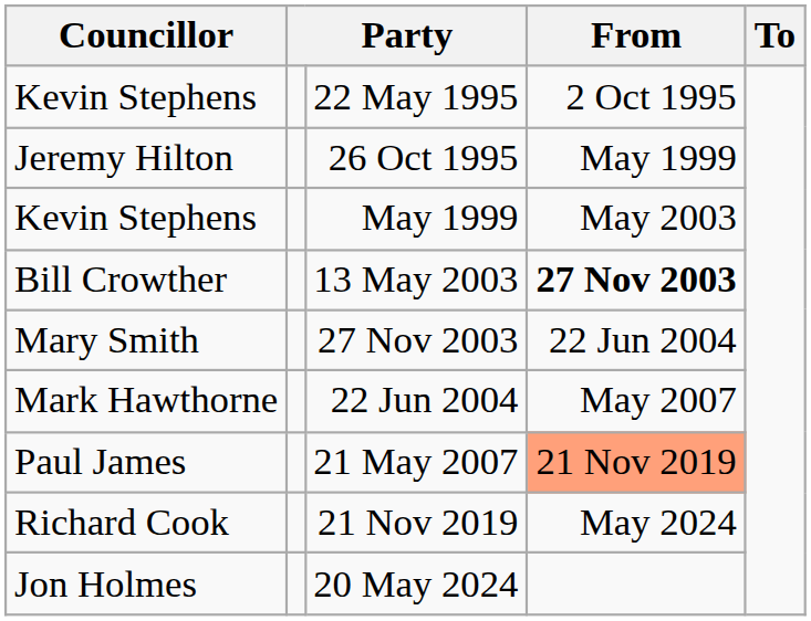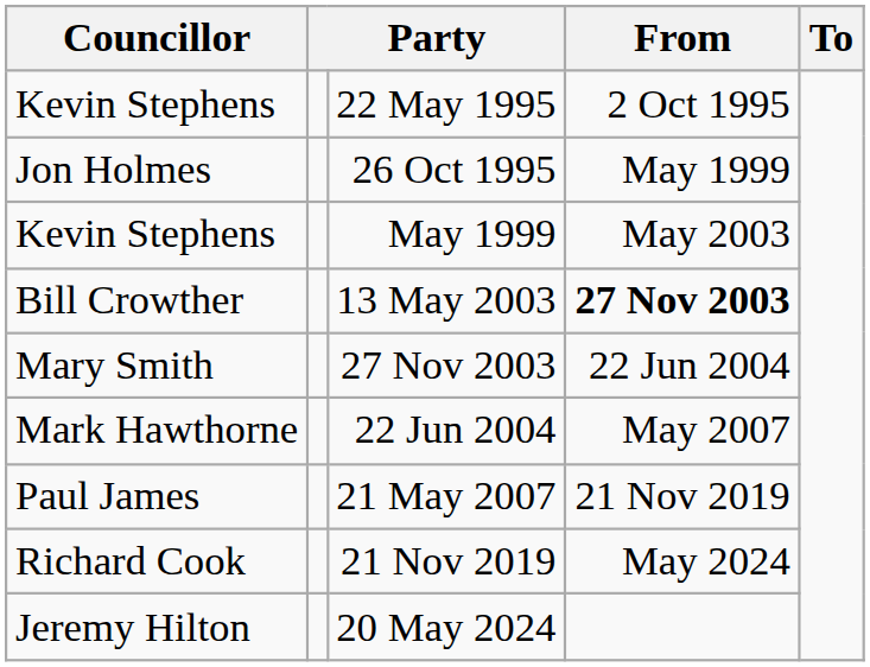26 Oct 1995 | Councillor: Jeremy Hilton -> Jon Holmes
21 May 2007 | From: lightsalmon background -> no background
20 May 2024 | Councillor: Jon Holmes -> Jeremy Hilton
